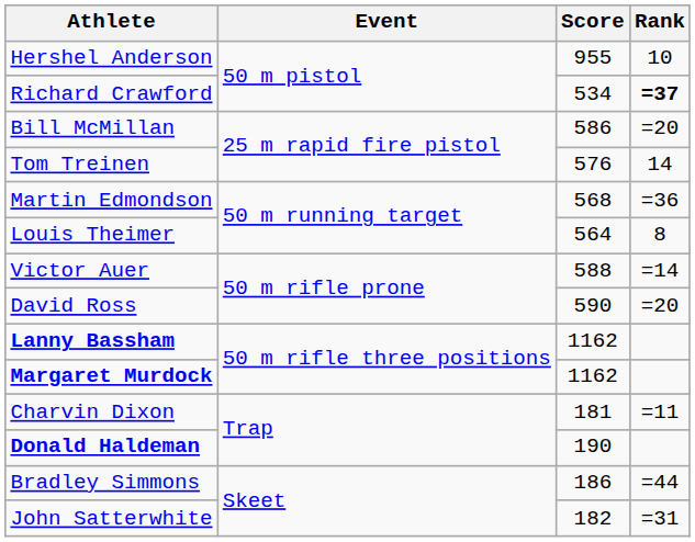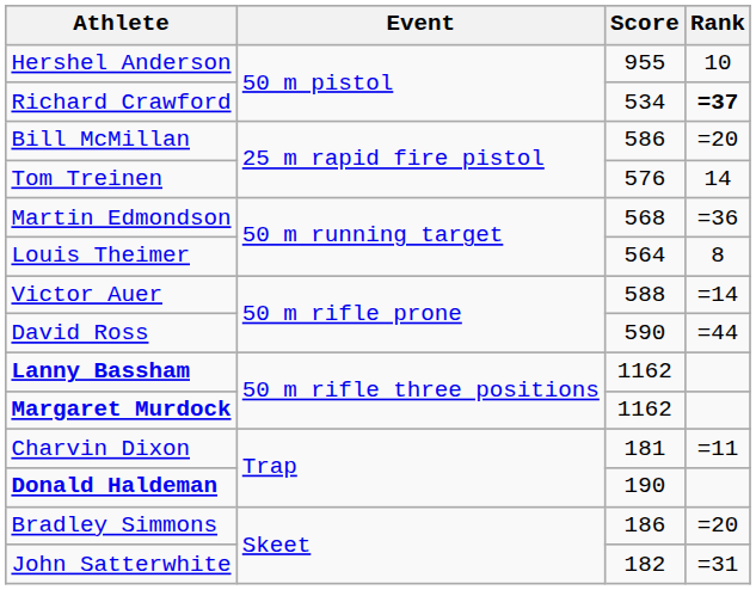David Ross | Rank: =20 -> =44
Bradley Simmons | Rank: =44 -> =20
